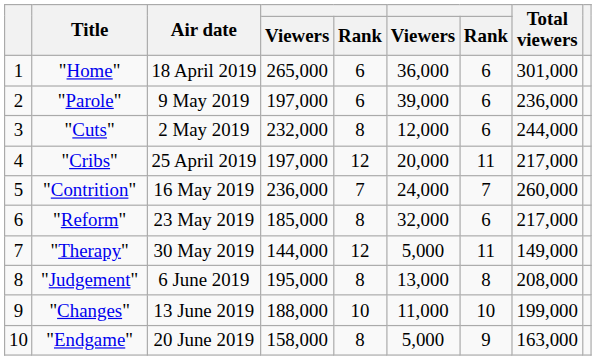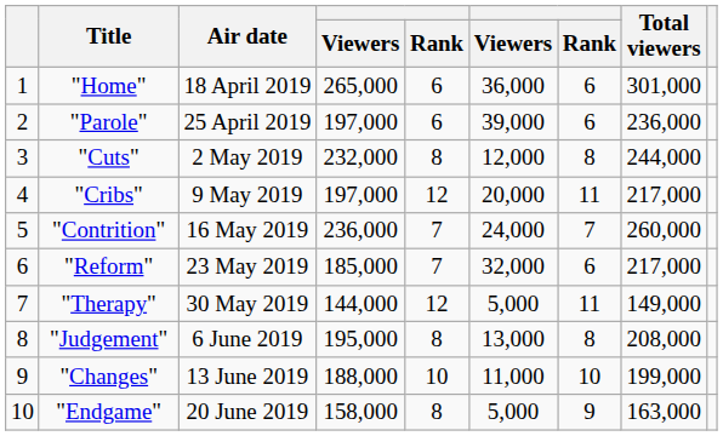"Parole" | Air date: 9 May 2019 -> 25 April 2019
"Cuts" | column 7: 6 -> 8
"Cribs" | Air date: 25 April 2019 -> 9 May 2019
"Reform" | column 5: 8 -> 7
